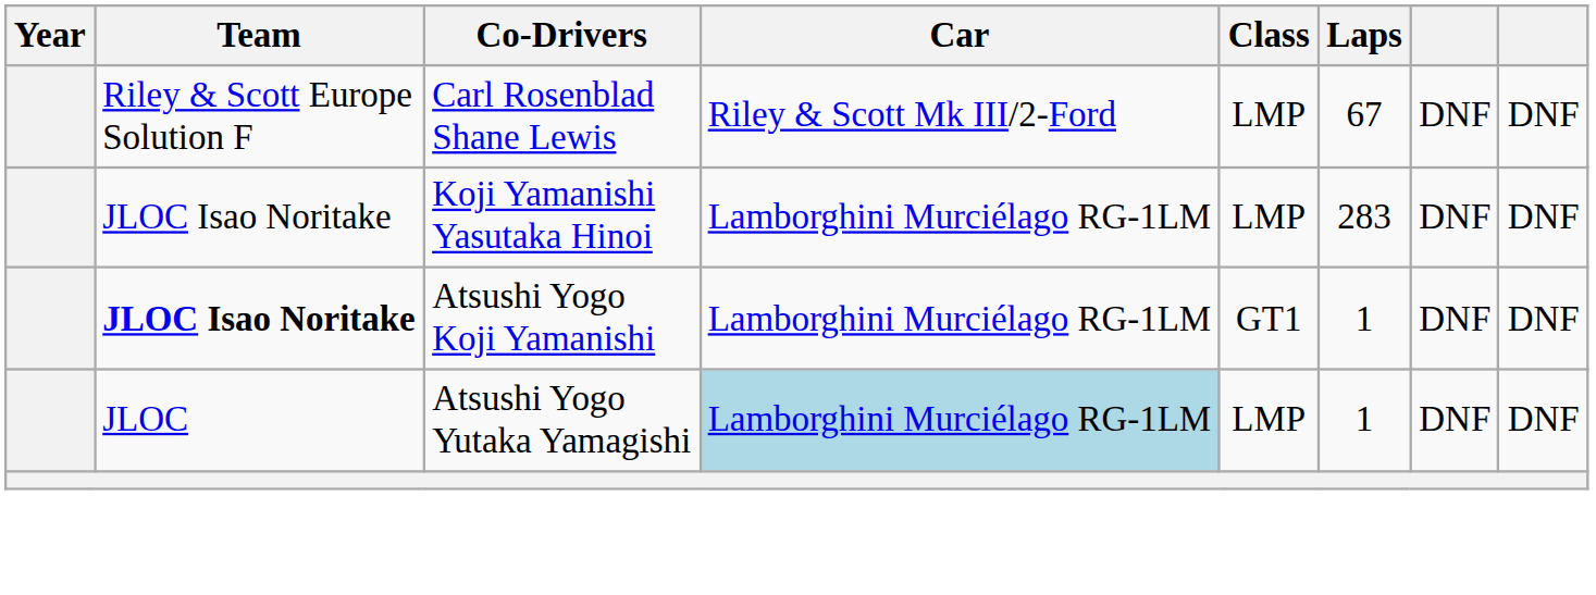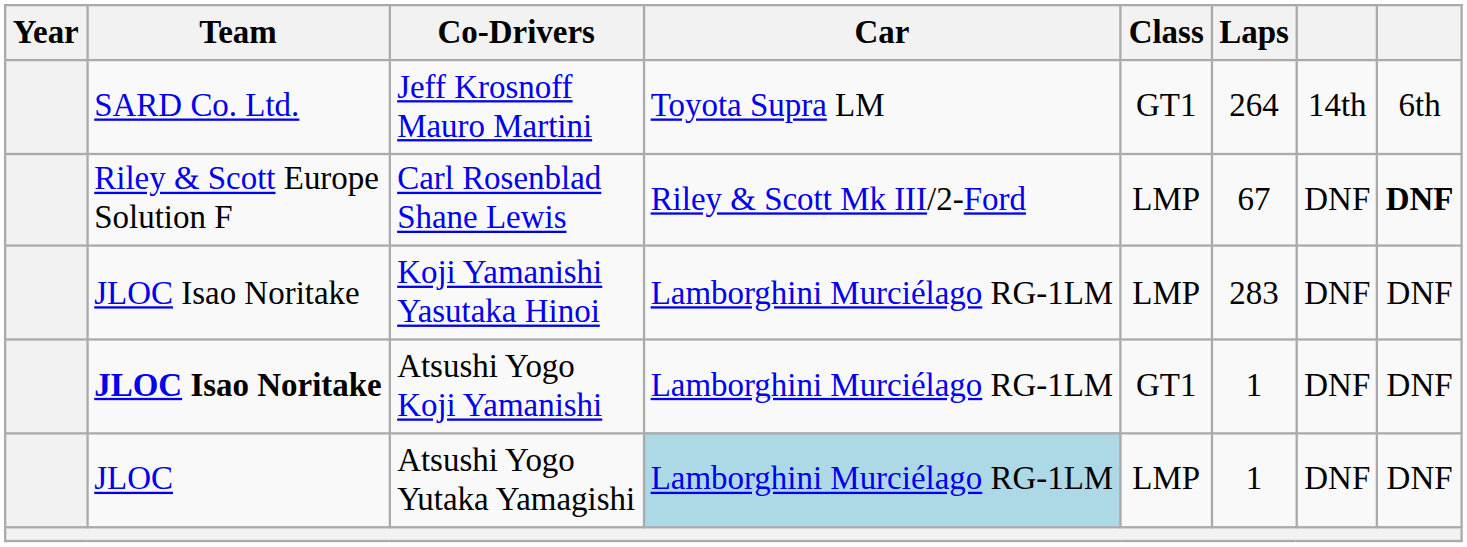+ row: SARD Co. Ltd. | Jeff Krosnoff Mauro Martini | Toyota Supra LM | GT1 | 264 | 14th | 6th
Carl Rosenblad Shane Lewis | column 8: normal -> bold
